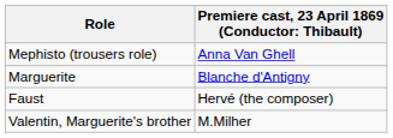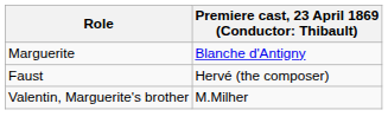- row: Mephisto (trousers role) | Anna Van Ghell
